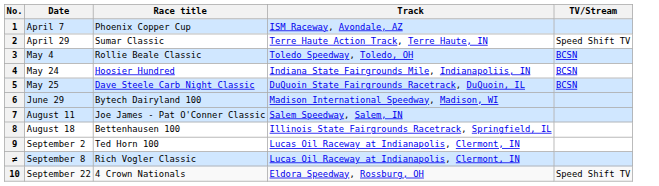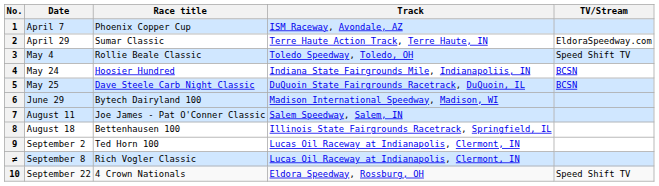2 | TV/Stream: Speed Shift TV -> EldoraSpeedway.com
3 | TV/Stream: BCSN -> Speed Shift TV
